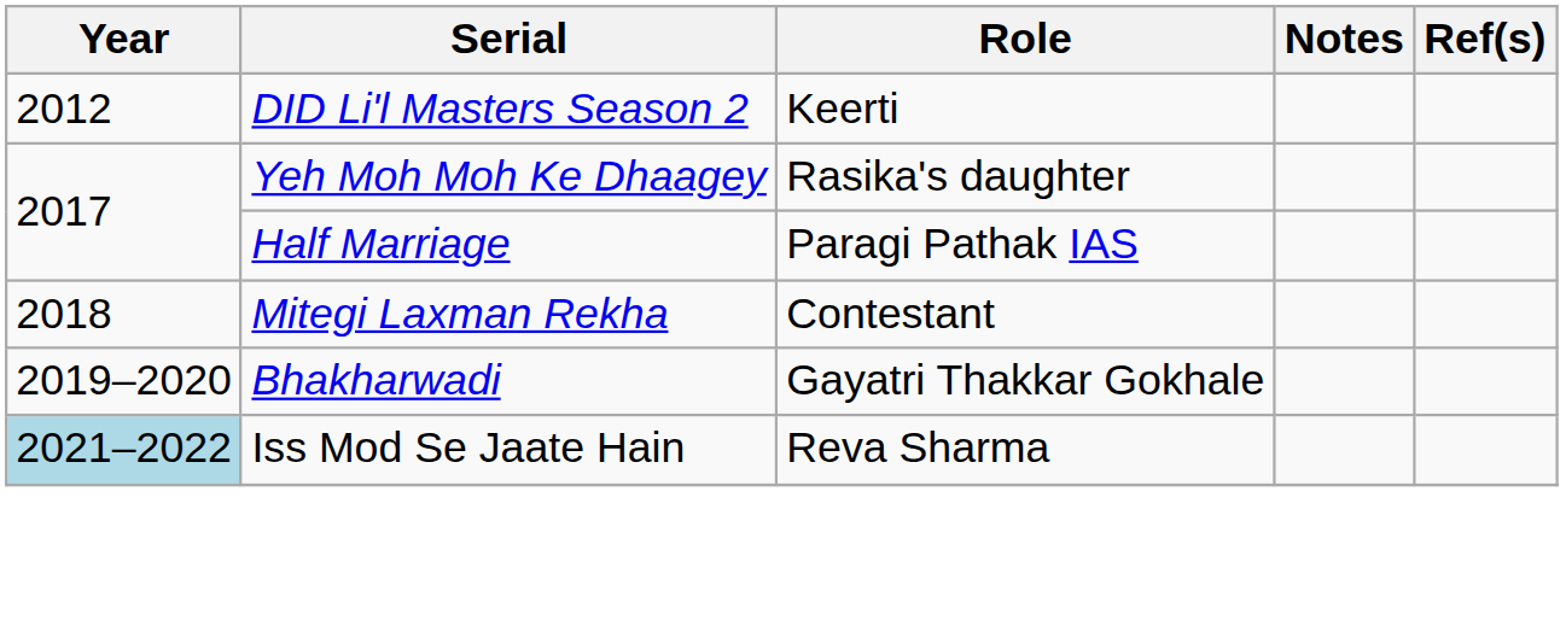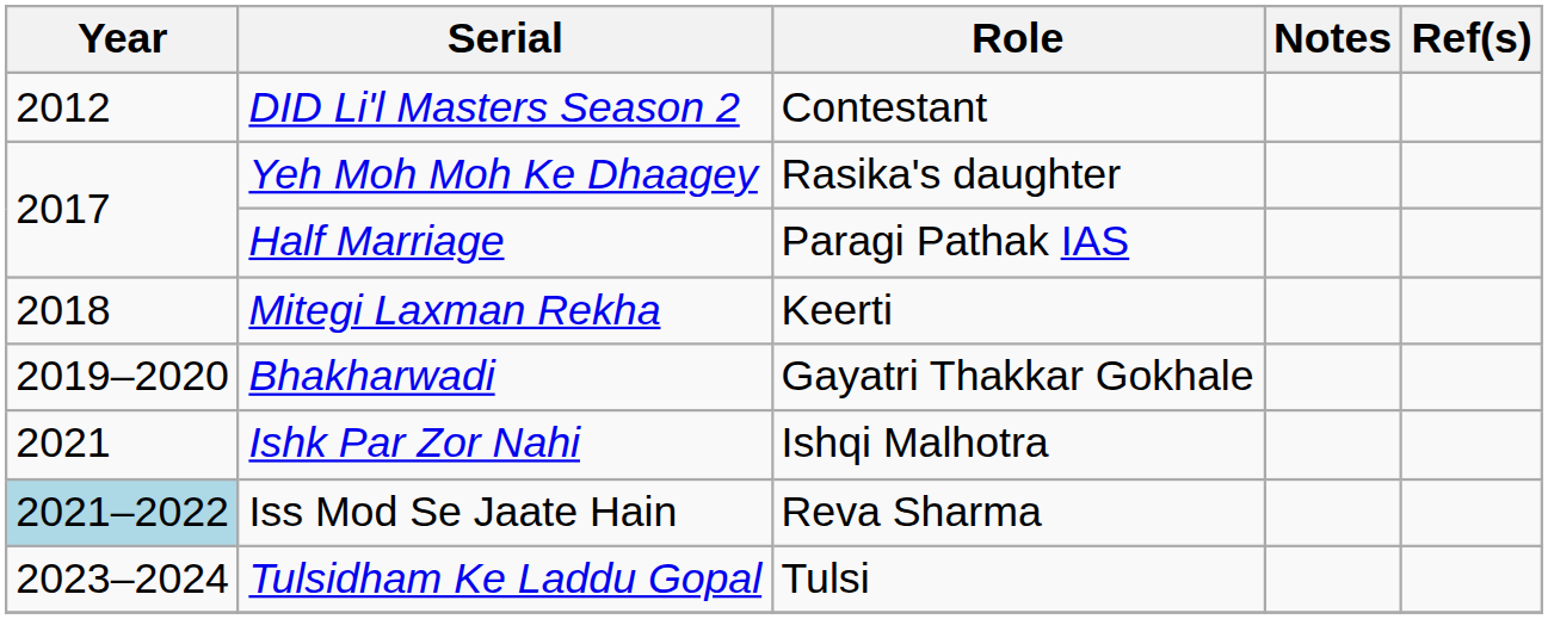DID Li'l Masters Season 2 | Role: Keerti -> Contestant
Mitegi Laxman Rekha | Role: Contestant -> Keerti
+ row: 2021 | Ishk Par Zor Nahi | Ishqi Malhotra
+ row: 2023–2024 | Tulsidham Ke Laddu Gopal | Tulsi
